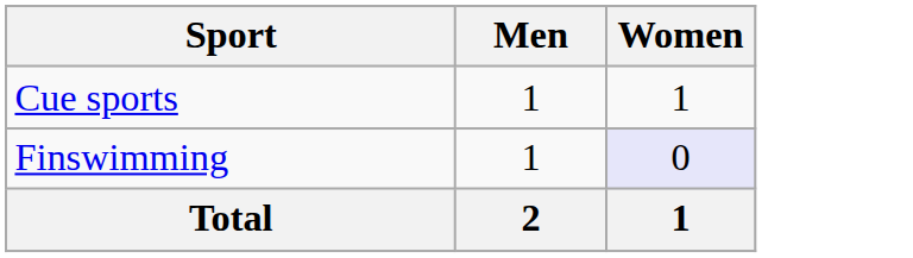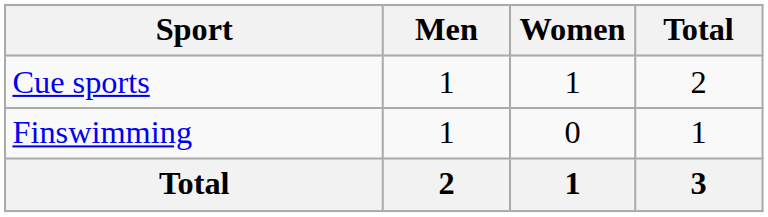+ column: Total | 2 | 1 | 3
Finswimming | Women: lavender background -> no background
